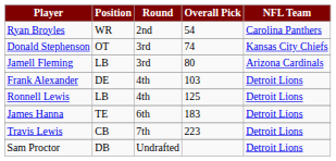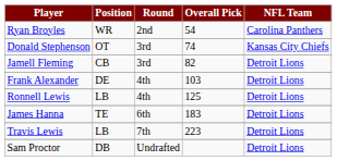Jamell Fleming | Position: LB -> CB
Jamell Fleming | Overall Pick: 80 -> 82
Jamell Fleming | NFL Team: Arizona Cardinals -> Detroit Lions
Travis Lewis | Position: CB -> LB
